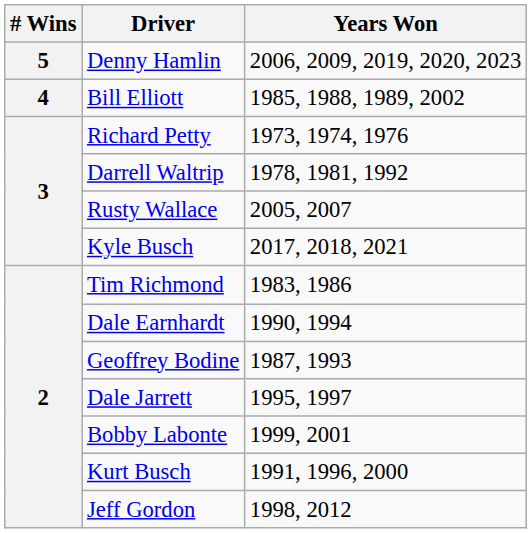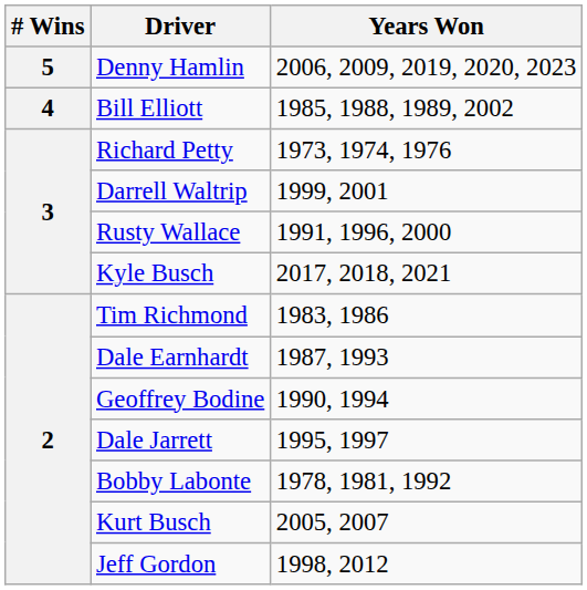Darrell Waltrip | Years Won: 1978, 1981, 1992 -> 1999, 2001
Rusty Wallace | Years Won: 2005, 2007 -> 1991, 1996, 2000
Dale Earnhardt | Years Won: 1990, 1994 -> 1987, 1993
Geoffrey Bodine | Years Won: 1987, 1993 -> 1990, 1994
Bobby Labonte | Years Won: 1999, 2001 -> 1978, 1981, 1992
Kurt Busch | Years Won: 1991, 1996, 2000 -> 2005, 2007
